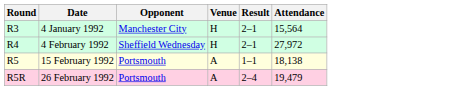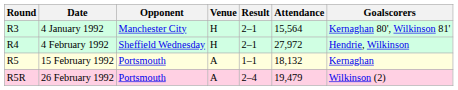+ column: Goalscorers | Kernaghan 80', Wilkinson 81' | Hendrie, Wilkinson | Kernaghan | Wilkinson (2)
15 February 1992 | Attendance: 18,138 -> 18,132
